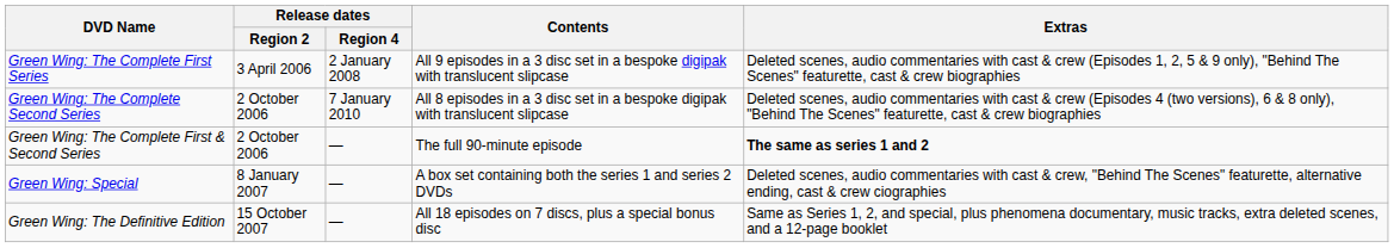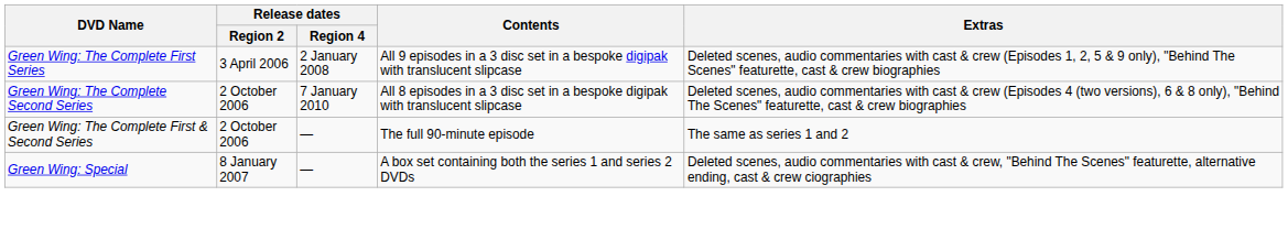Green Wing: The Complete First & Second Series | Extras: bold -> normal
- row: Green Wing: The Definitive Edition | 15 October 2007 | — | All 18 episodes on 7 discs, plus a special bonus disc | Same as Series 1, 2, and special, plus phenomena documentary, music tracks, extra deleted scenes, and a 12-page booklet
